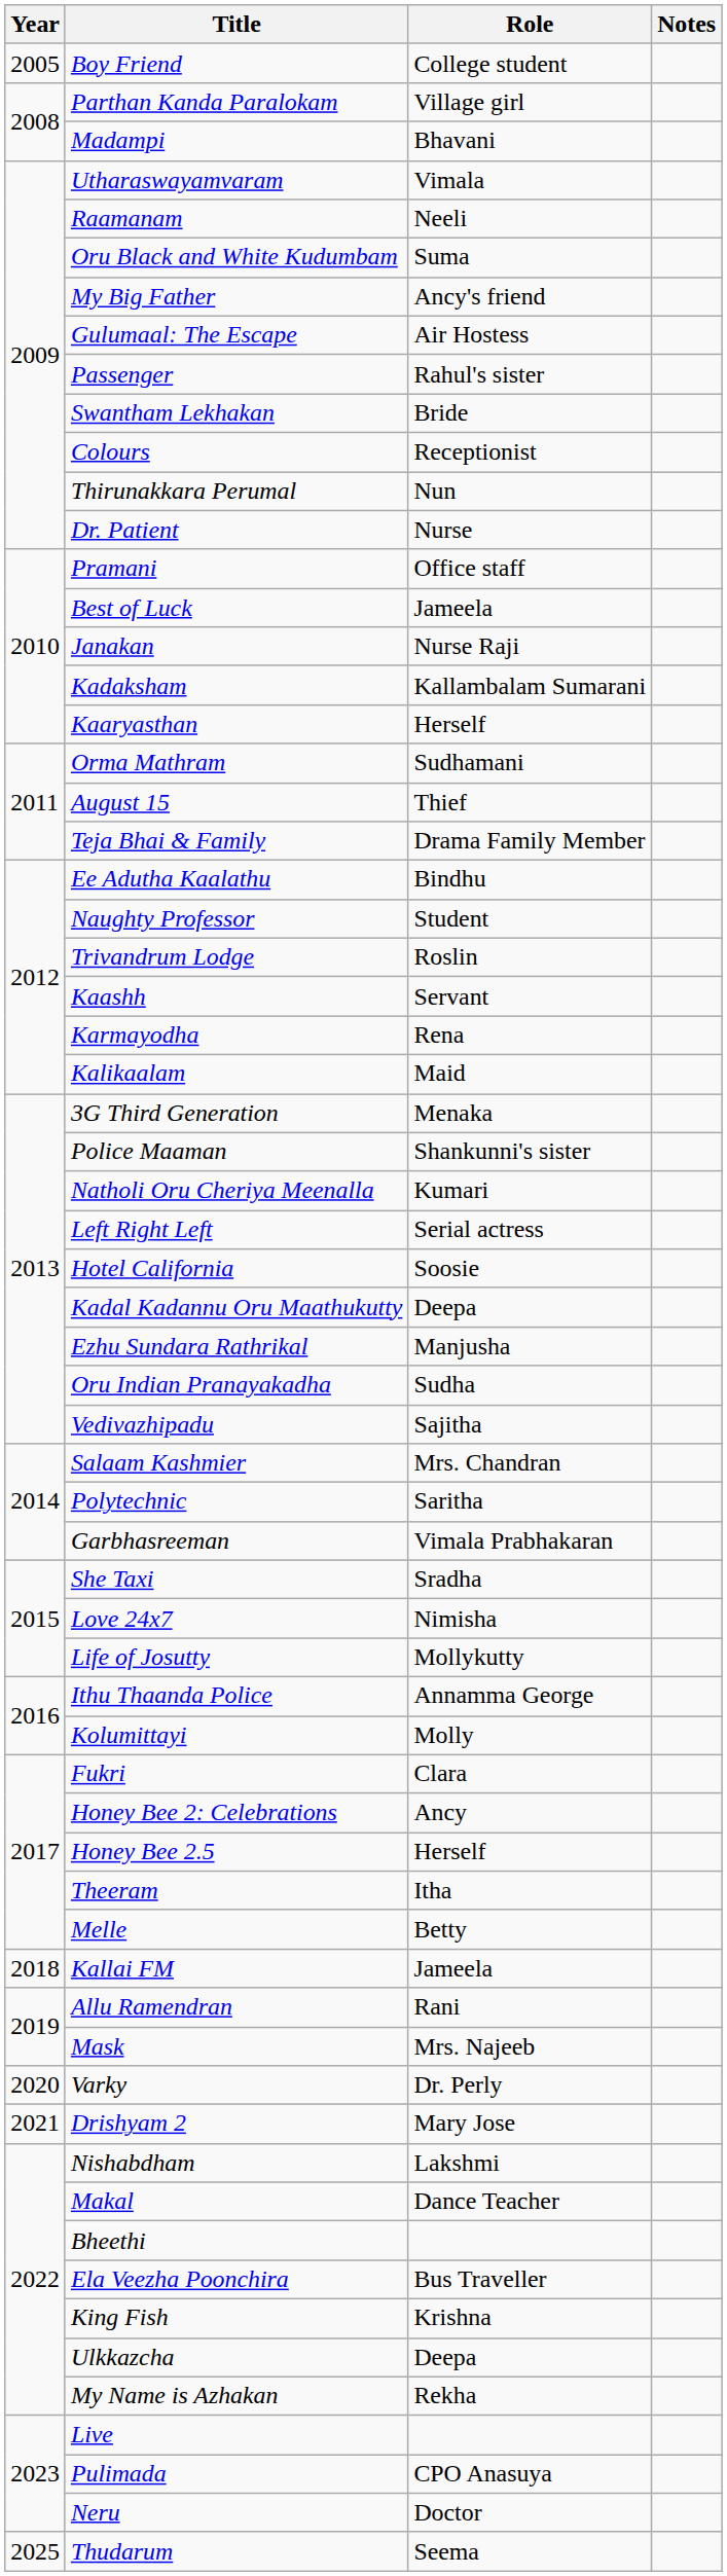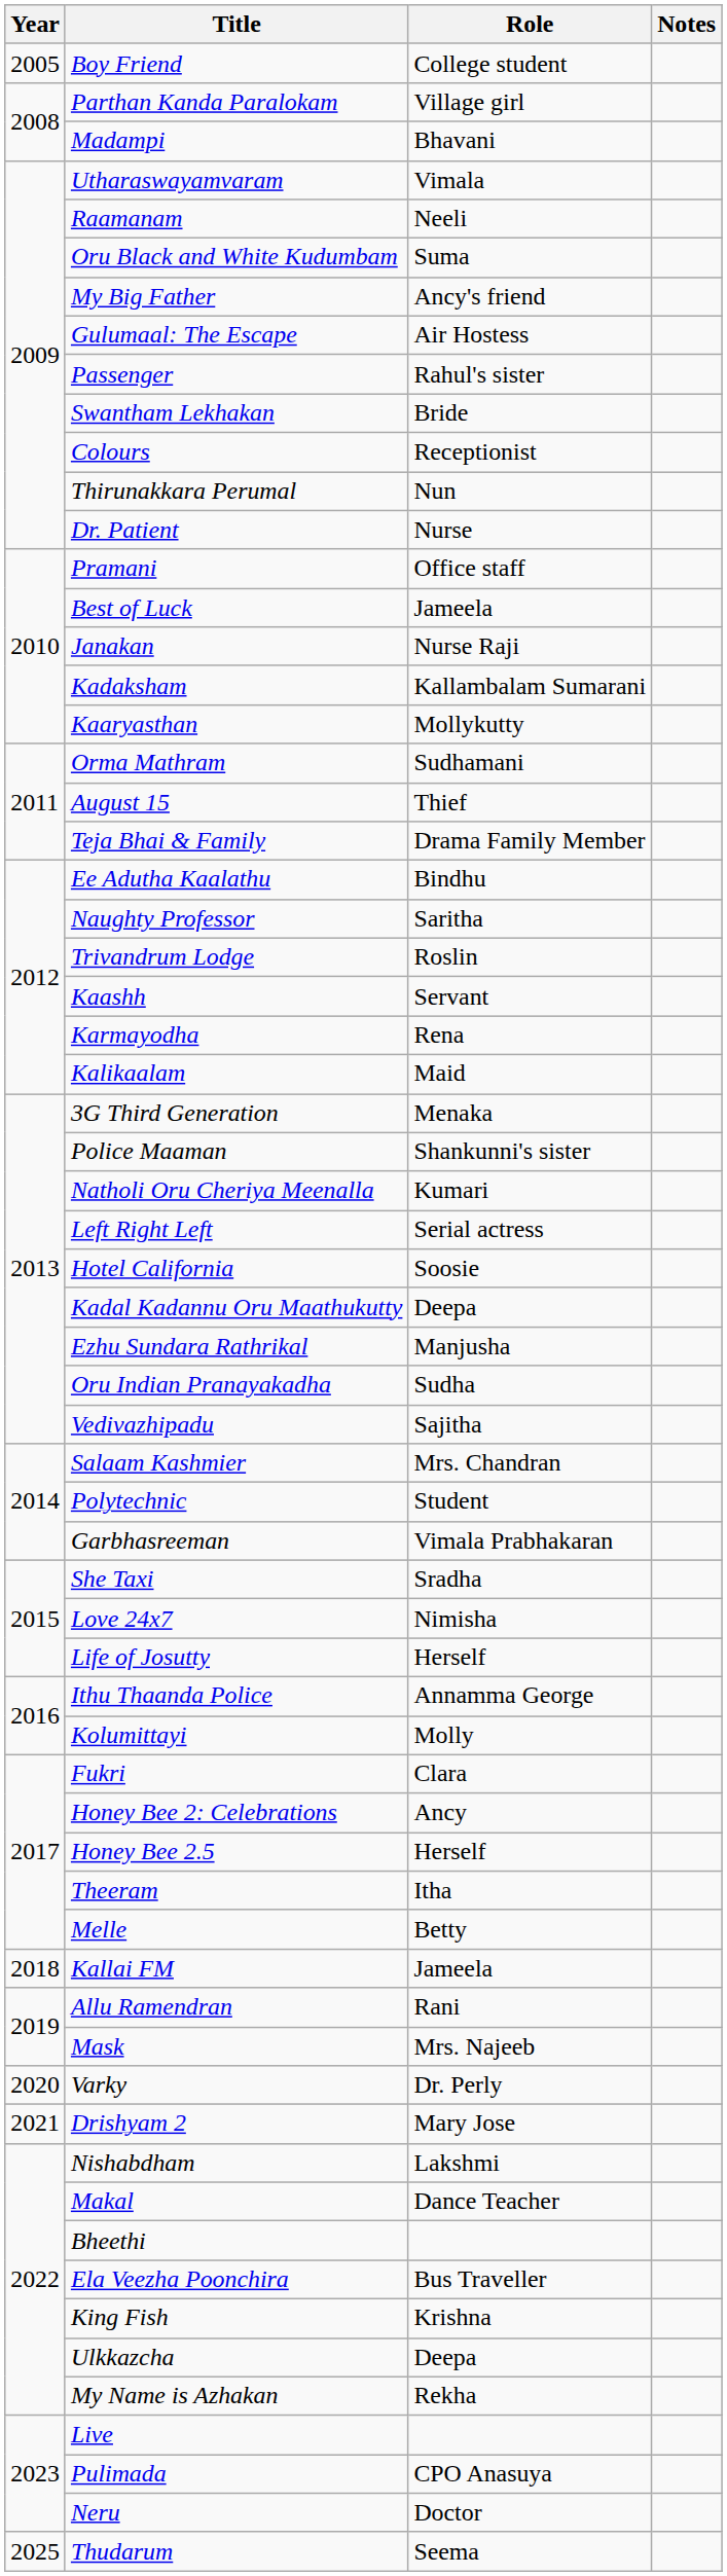Kaaryasthan | Role: Herself -> Mollykutty
Naughty Professor | Role: Student -> Saritha
Polytechnic | Role: Saritha -> Student
Life of Josutty | Role: Mollykutty -> Herself
